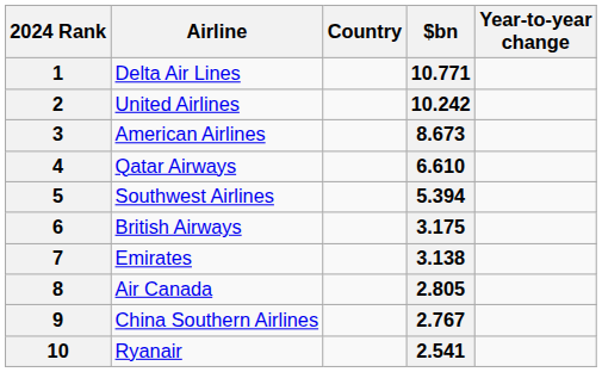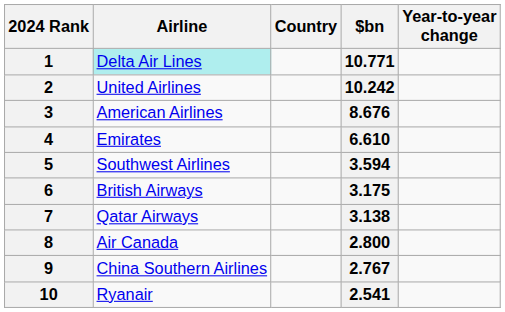1 | Airline: no background -> paleturquoise background
3 | $bn: 8.673 -> 8.676
4 | Airline: Qatar Airways -> Emirates
5 | $bn: 5.394 -> 3.594
7 | Airline: Emirates -> Qatar Airways
8 | $bn: 2.805 -> 2.800
